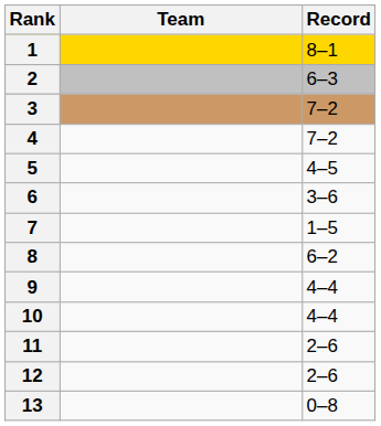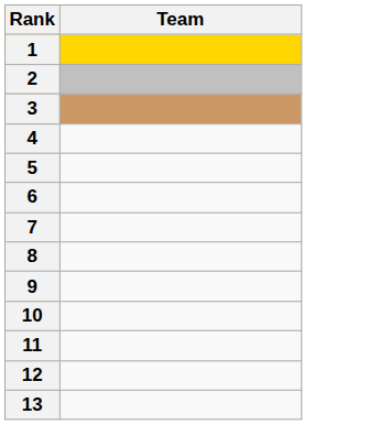- column: Record | 8–1 | 6–3 | 7–2 | 7–2 | 4–5 | 3–6 | 1–5 | 6–2 | 4–4 | 4–4 | 2–6 | 2–6 | 0–8
